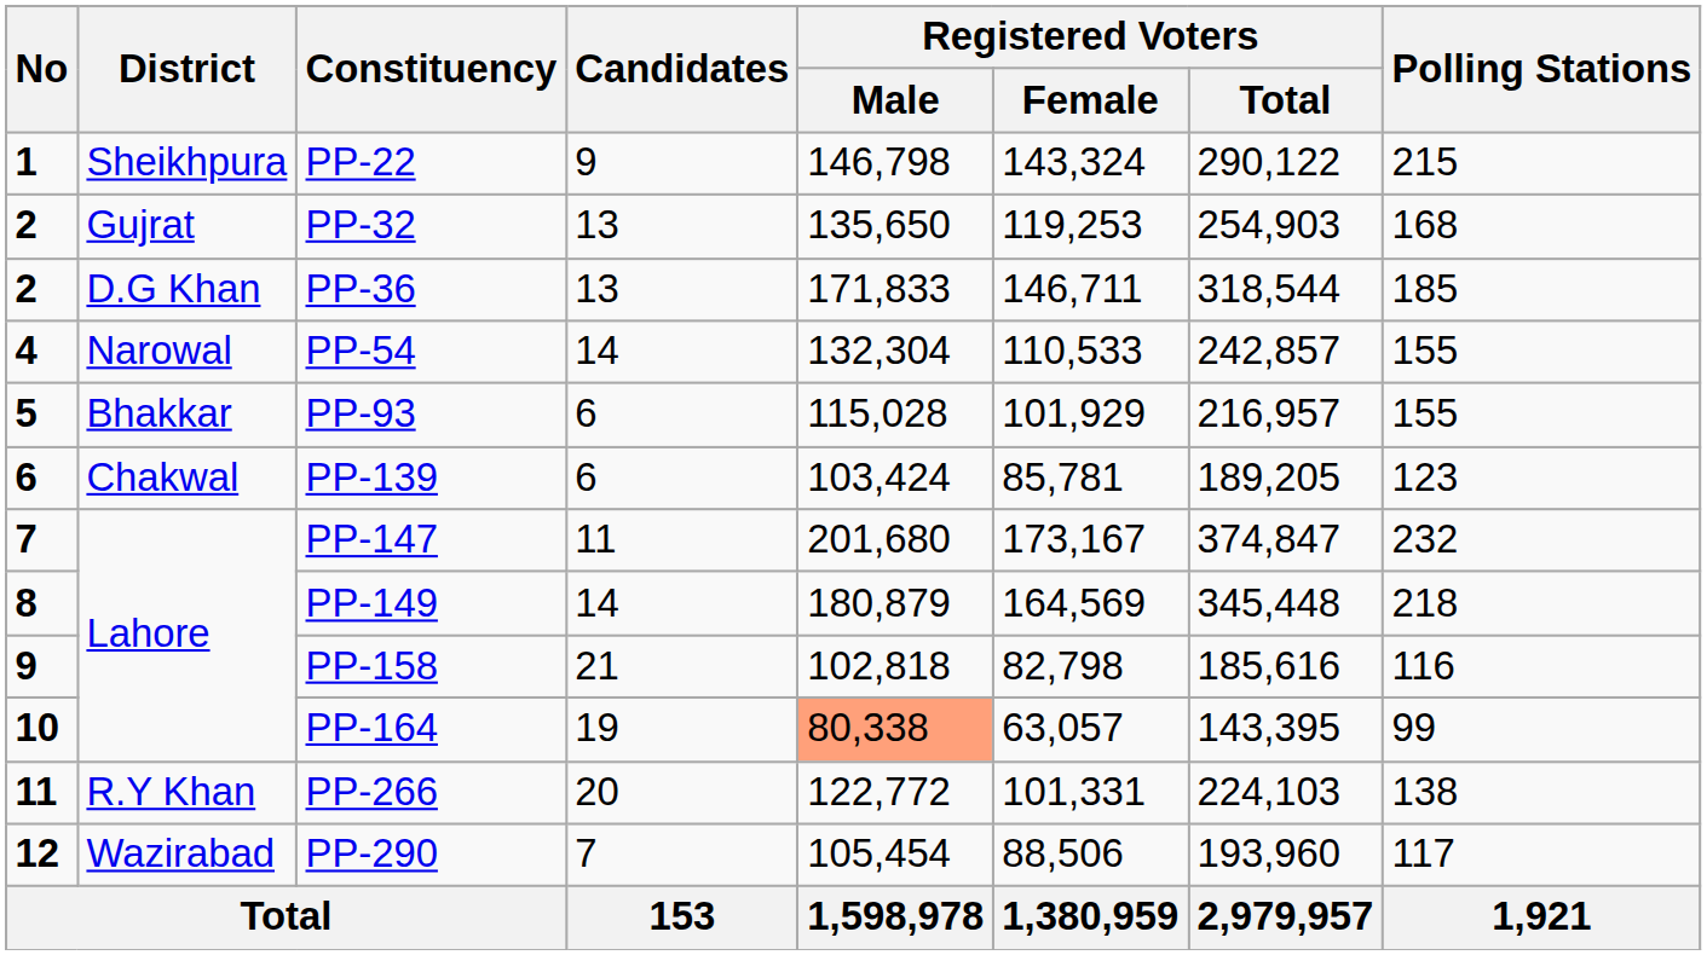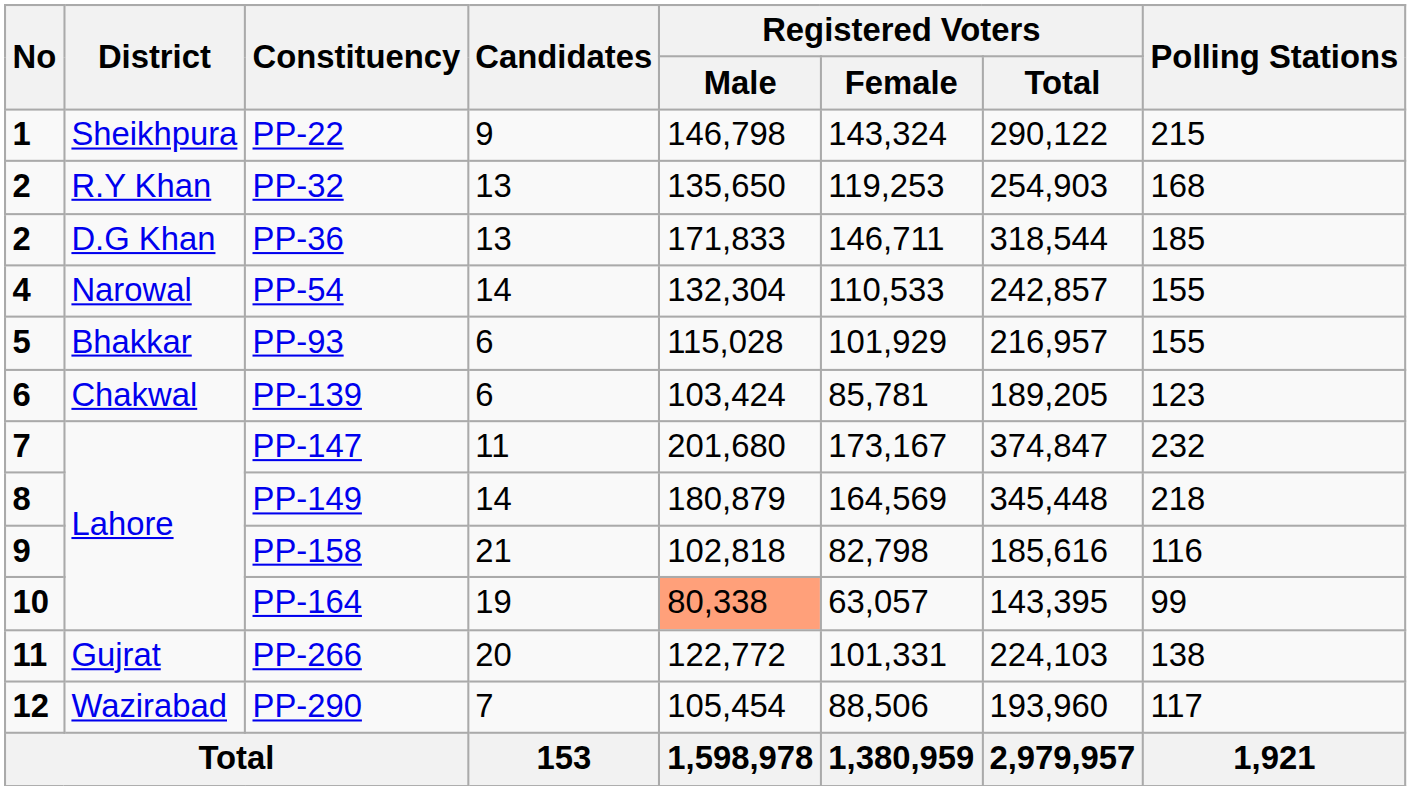PP-32 | District: Gujrat -> R.Y Khan
PP-266 | District: R.Y Khan -> Gujrat
